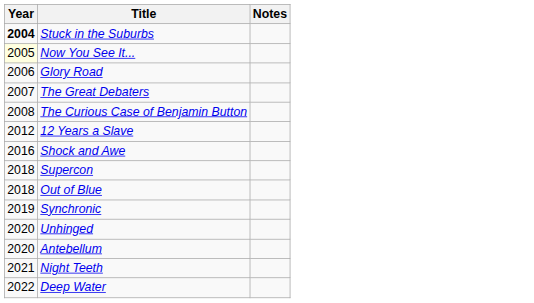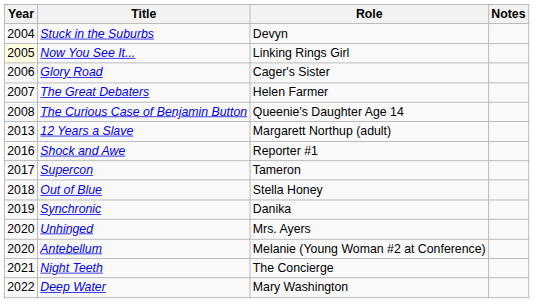+ column: Role | Devyn | Linking Rings Girl | Cager's Sister | Helen Farmer | Queenie's Daughter Age 14 | Margarett Northup (adult) | Reporter #1 | Tameron | Stella Honey | Danika | Mrs. Ayers | Melanie (Young Woman #2 at Conference) | The Concierge | Mary Washington
Stuck in the Suburbs | Year: bold -> normal
12 Years a Slave | Year: 2012 -> 2013
Supercon | Year: 2018 -> 2017
